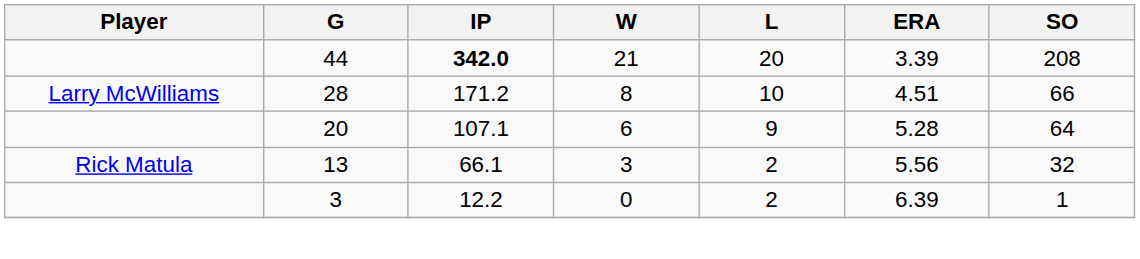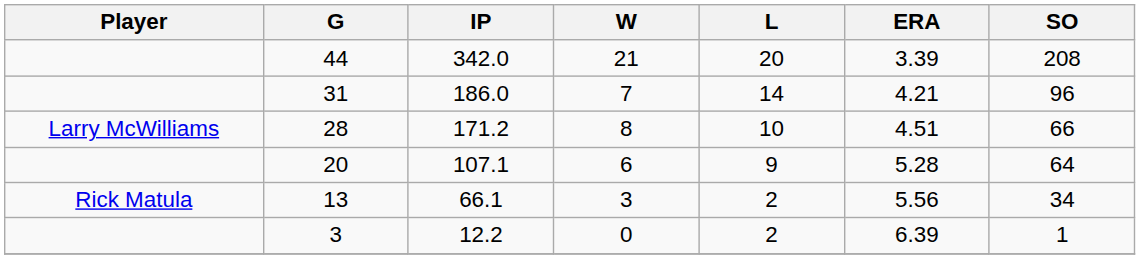44 | IP: bold -> normal
+ row: 31 | 186.0 | 7 | 14 | 4.21 | 96
13 | SO: 32 -> 34
